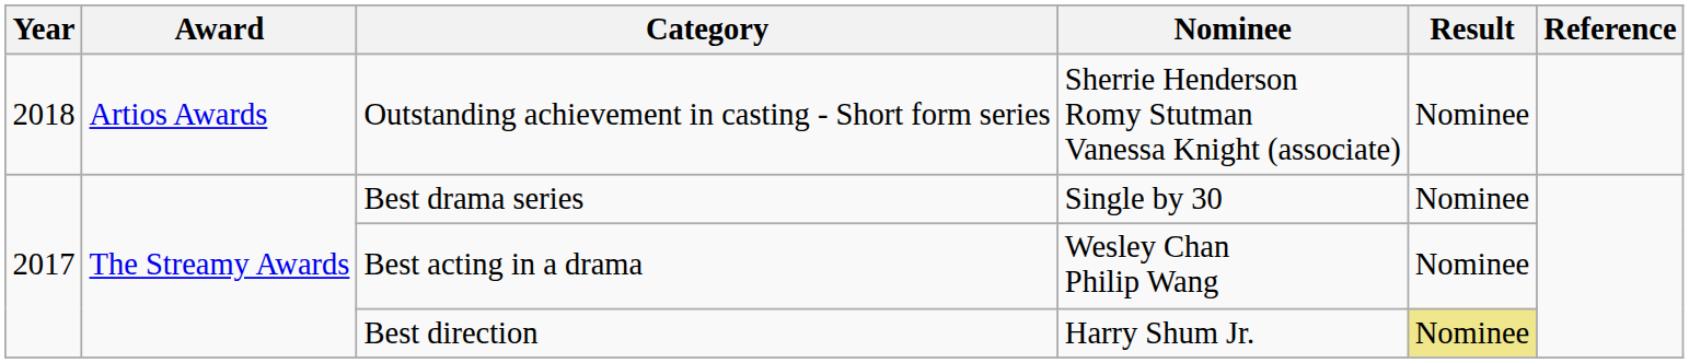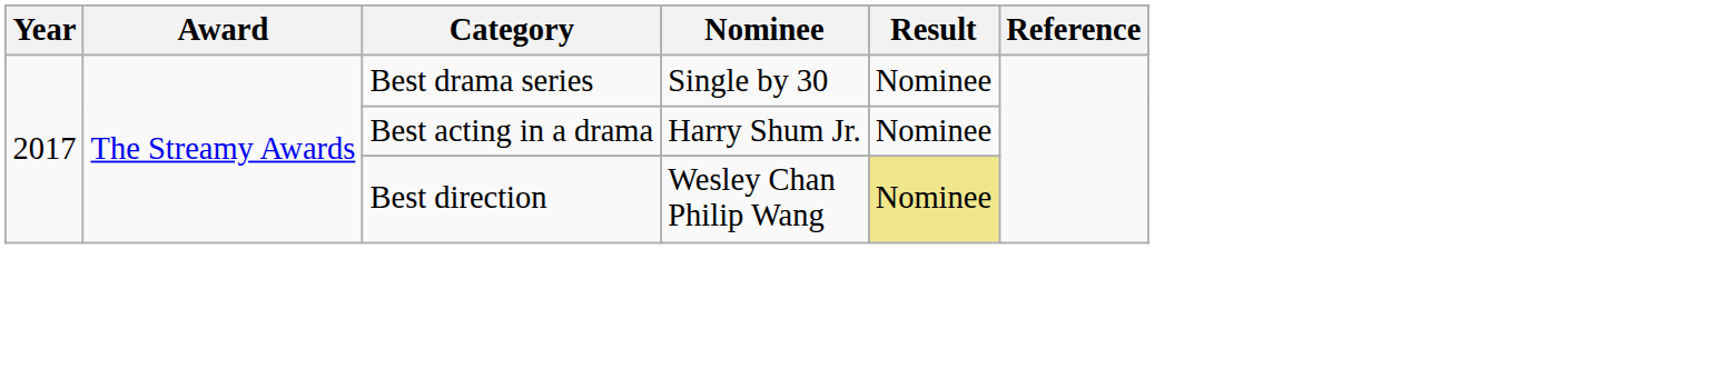- row: 2018 | Artios Awards | Outstanding achievement in casting - Short form series | Sherrie Henderson Romy Stutman Vanessa Knight (associate) | Nominee
Best acting in a drama | Nominee: Wesley Chan Philip Wang -> Harry Shum Jr.
Best direction | Nominee: Harry Shum Jr. -> Wesley Chan Philip Wang
